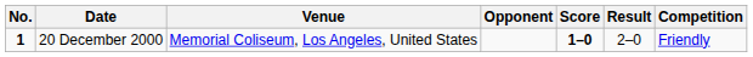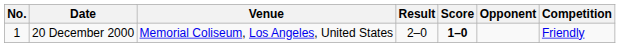columns swapped: Opponent <-> Result
20 December 2000 | No.: bold -> normal
